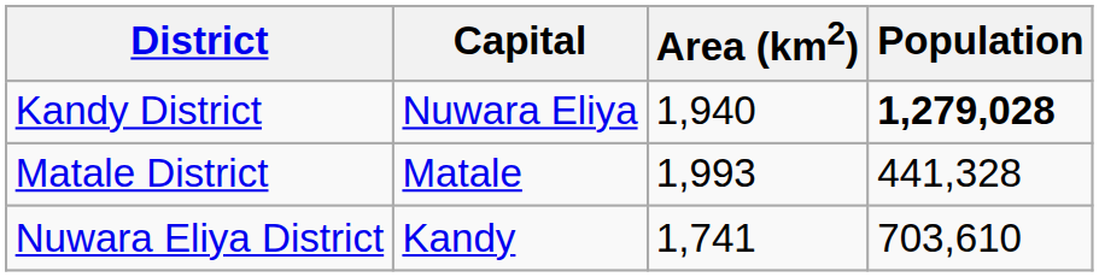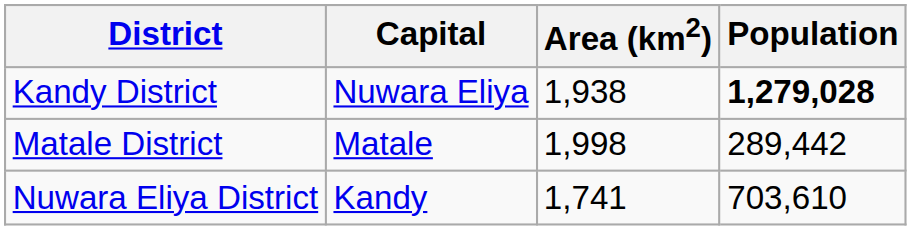Kandy District | Area (km2): 1,940 -> 1,938
Matale District | Area (km2): 1,993 -> 1,998
Matale District | Population: 441,328 -> 289,442
